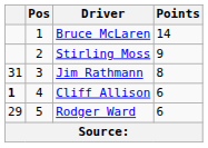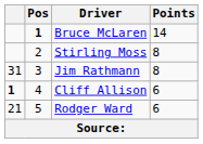Bruce McLaren | Pos: normal -> bold
Stirling Moss | Points: 9 -> 8
Rodger Ward | column 1: 29 -> 21
